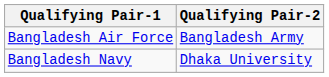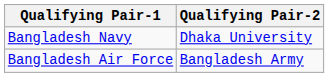rows swapped: Bangladesh Air Force <-> Bangladesh Navy
